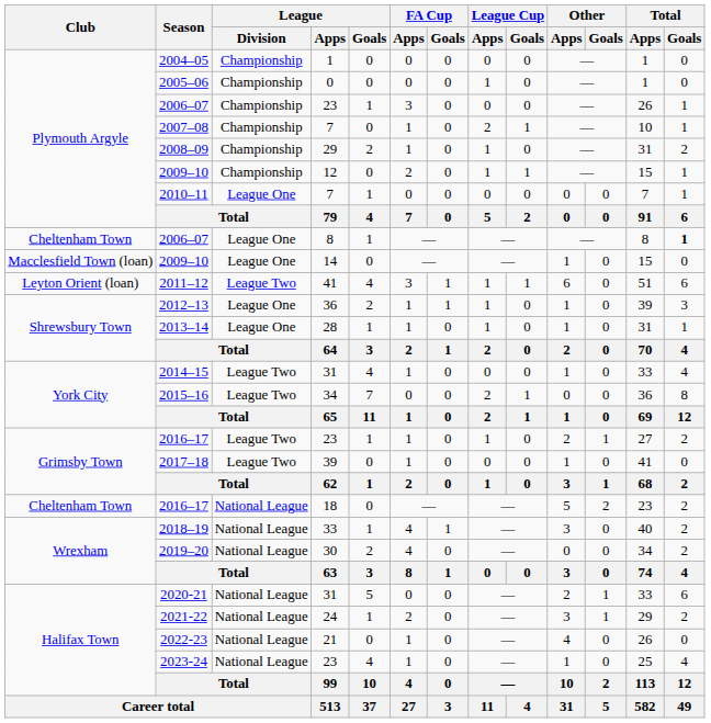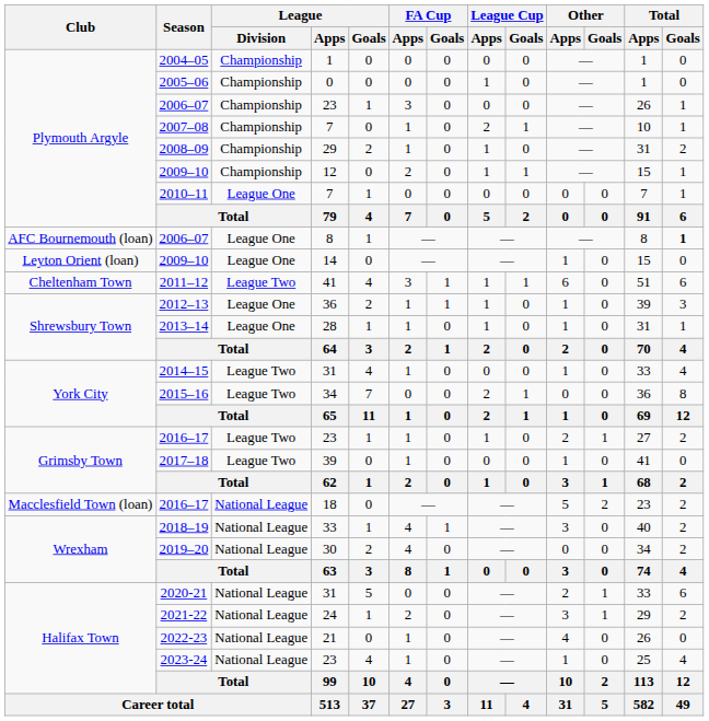2006–07 / 8 | Club: Cheltenham Town -> AFC Bournemouth (loan)
2009–10 / 14 | Club: Macclesfield Town (loan) -> Leyton Orient (loan)
2011–12 | Club: Leyton Orient (loan) -> Cheltenham Town
2016–17 / 18 | Club: Cheltenham Town -> Macclesfield Town (loan)
